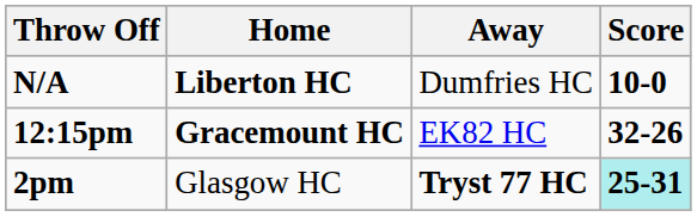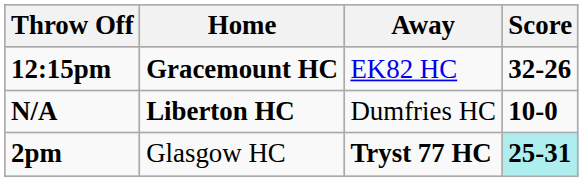rows swapped: N/A <-> 12:15pm
